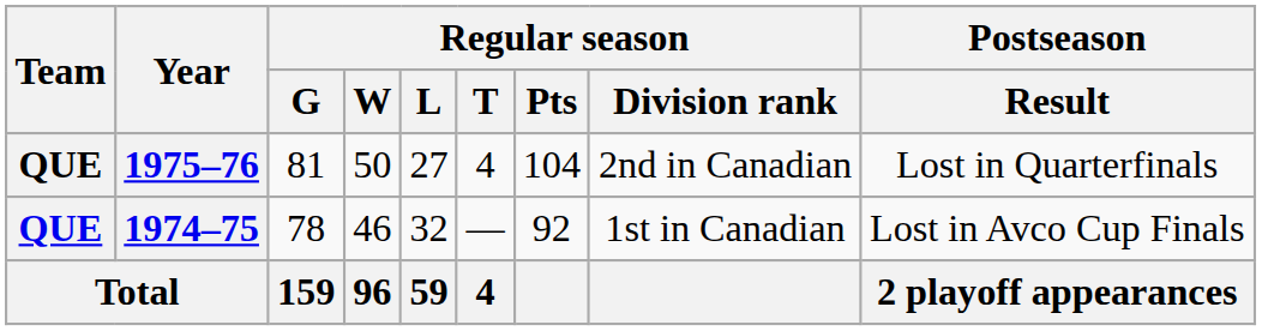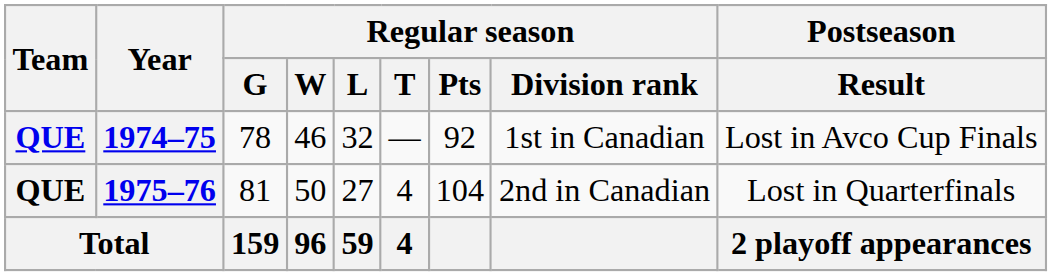rows swapped: 1974–75 <-> 1975–76
